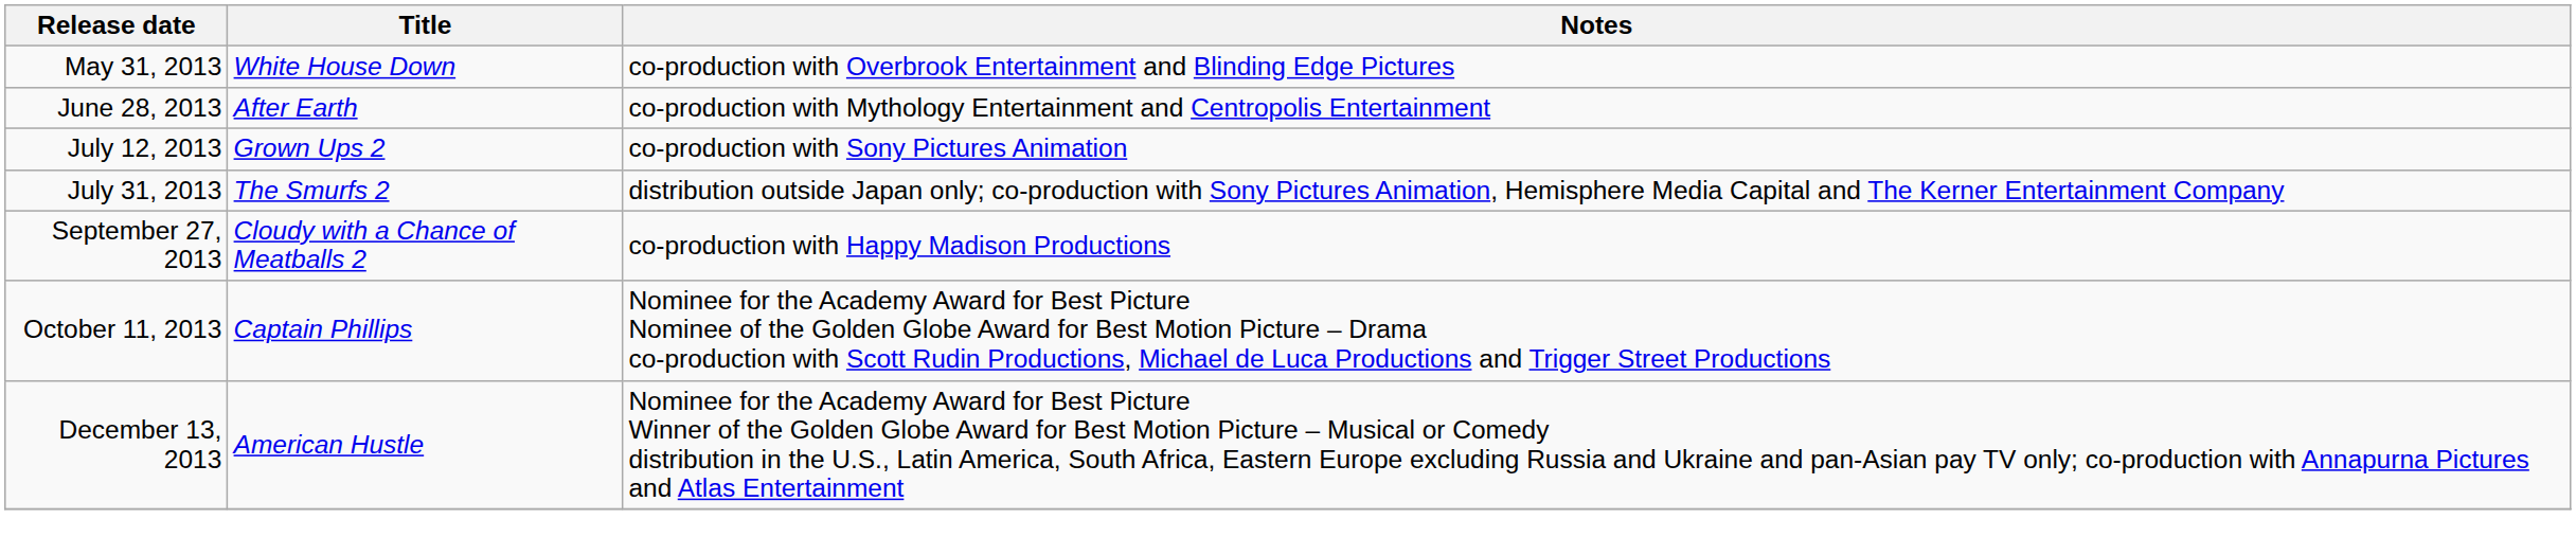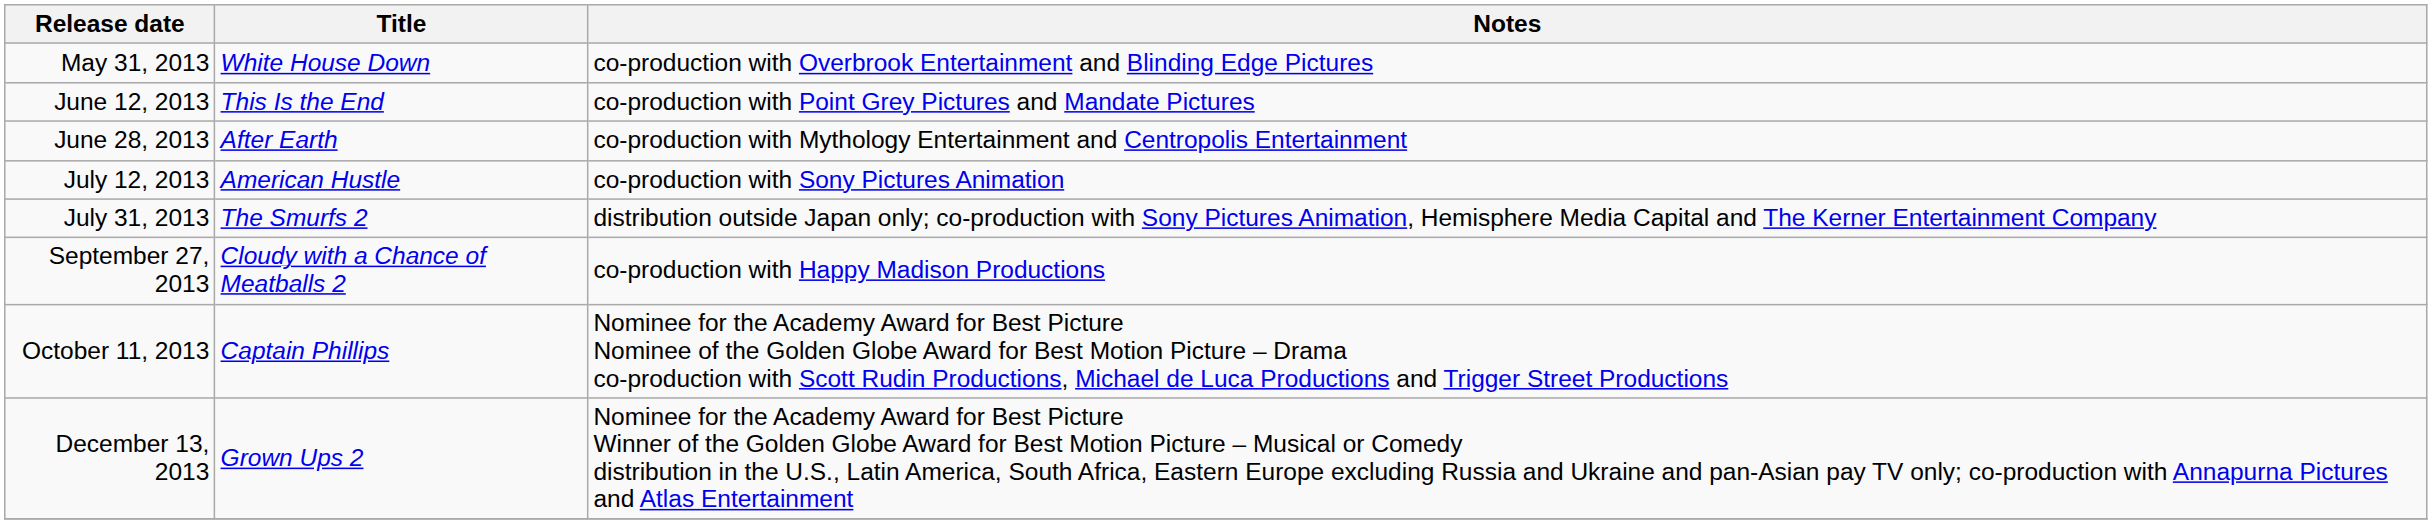+ row: June 12, 2013 | This Is the End | co-production with Point Grey Pictures and Mandate Pictures
July 12, 2013 | Title: Grown Ups 2 -> American Hustle
December 13, 2013 | Title: American Hustle -> Grown Ups 2
